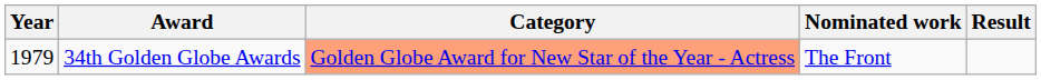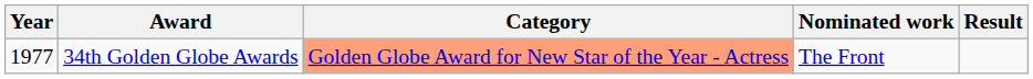34th Golden Globe Awards | Year: 1979 -> 1977
